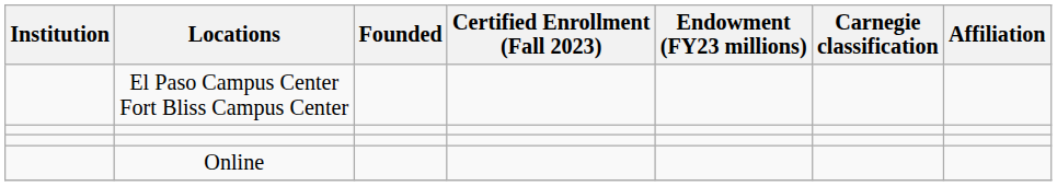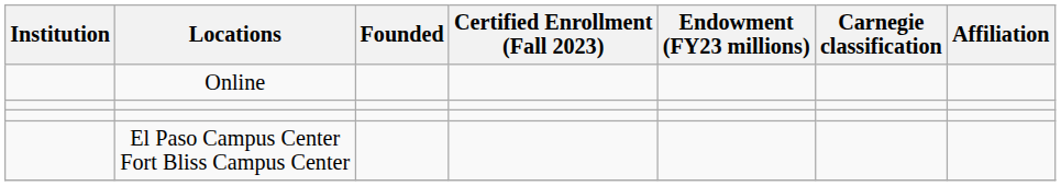rows swapped: El Paso Campus Center Fort Bliss Campus Center <-> Online
